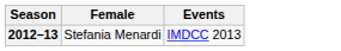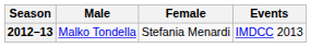+ column: Male | Malko Tondella
